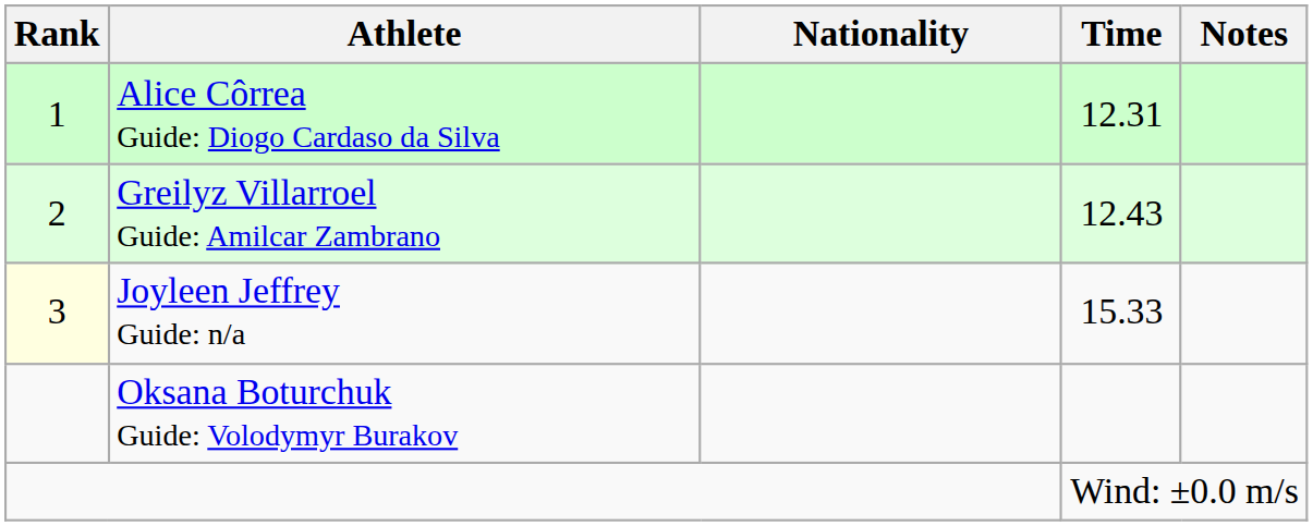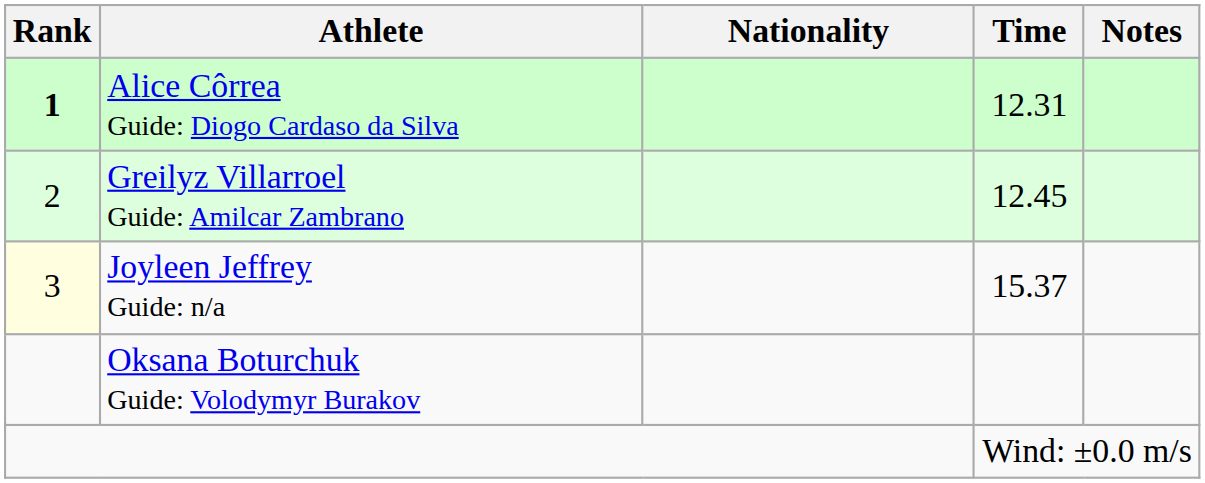Alice Côrrea Guide: Diogo Cardaso da Silva | Rank: normal -> bold
Greilyz Villarroel Guide: Amilcar Zambrano | Time: 12.43 -> 12.45
Joyleen Jeffrey Guide: n/a | Time: 15.33 -> 15.37
